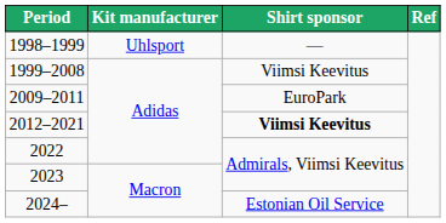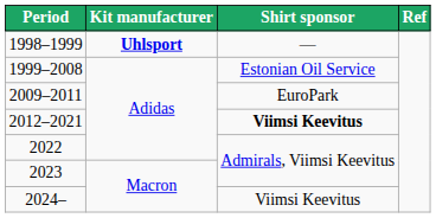1998–1999 | Kit manufacturer: normal -> bold
1999–2008 | Shirt sponsor: Viimsi Keevitus -> Estonian Oil Service
2024– | Shirt sponsor: Estonian Oil Service -> Viimsi Keevitus
